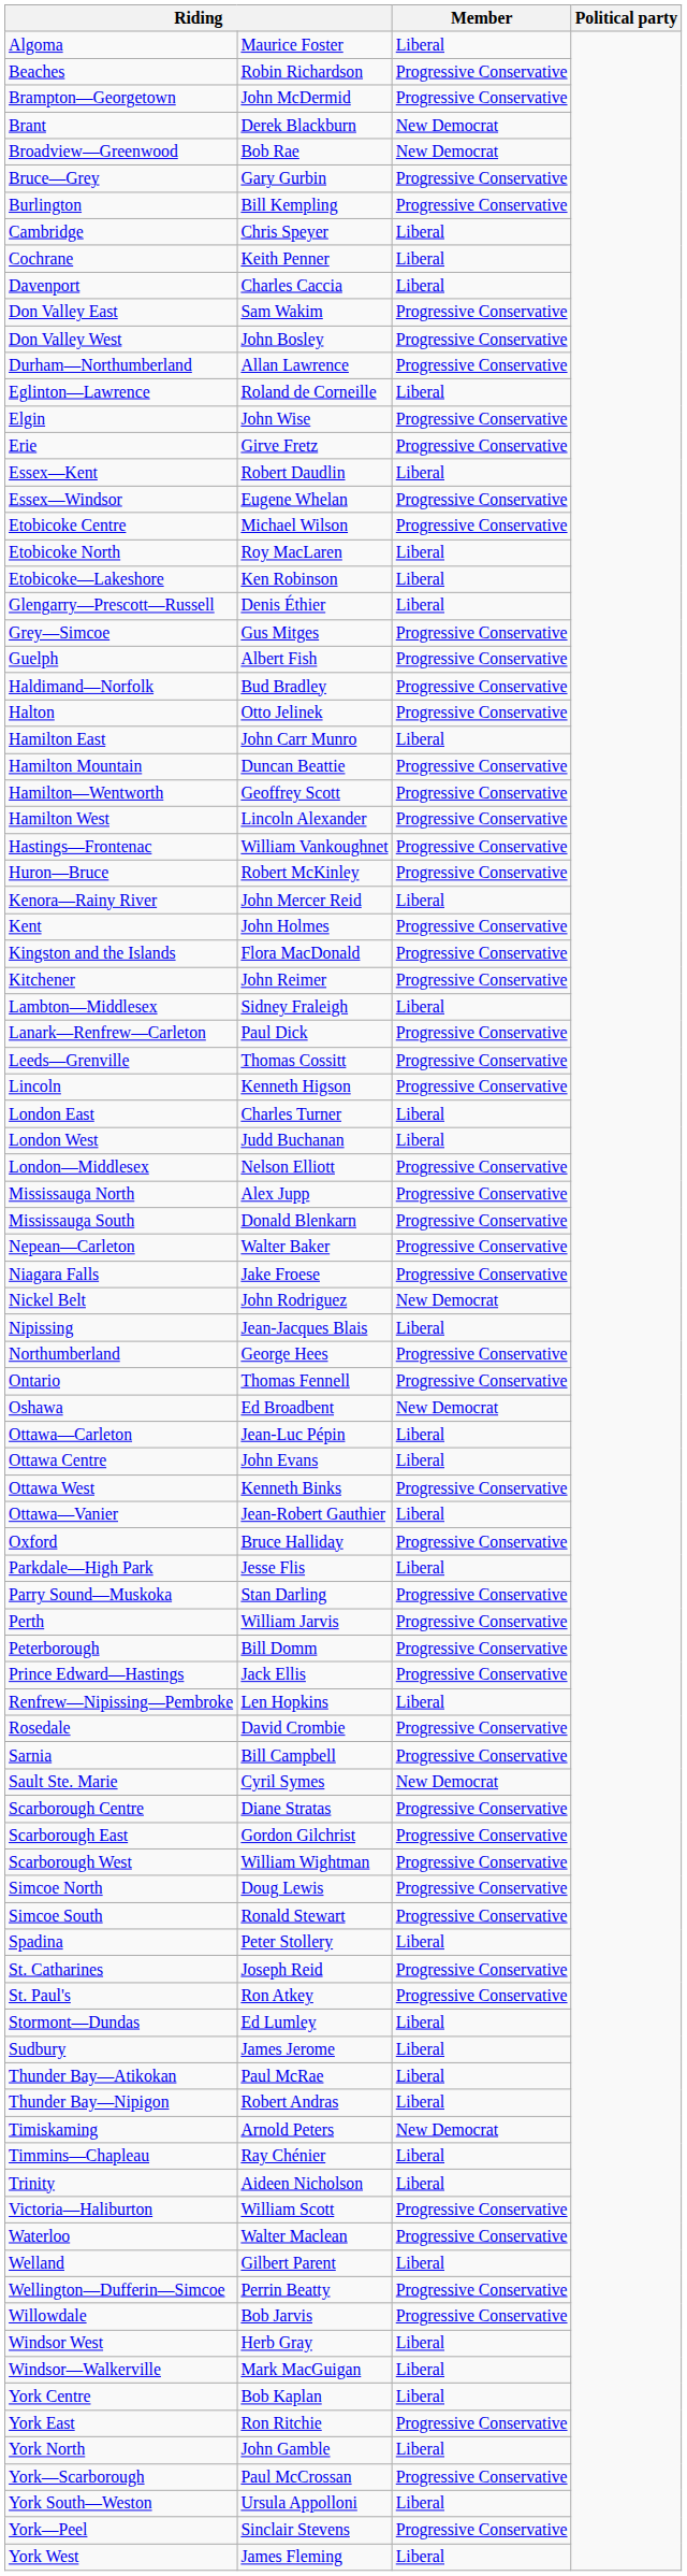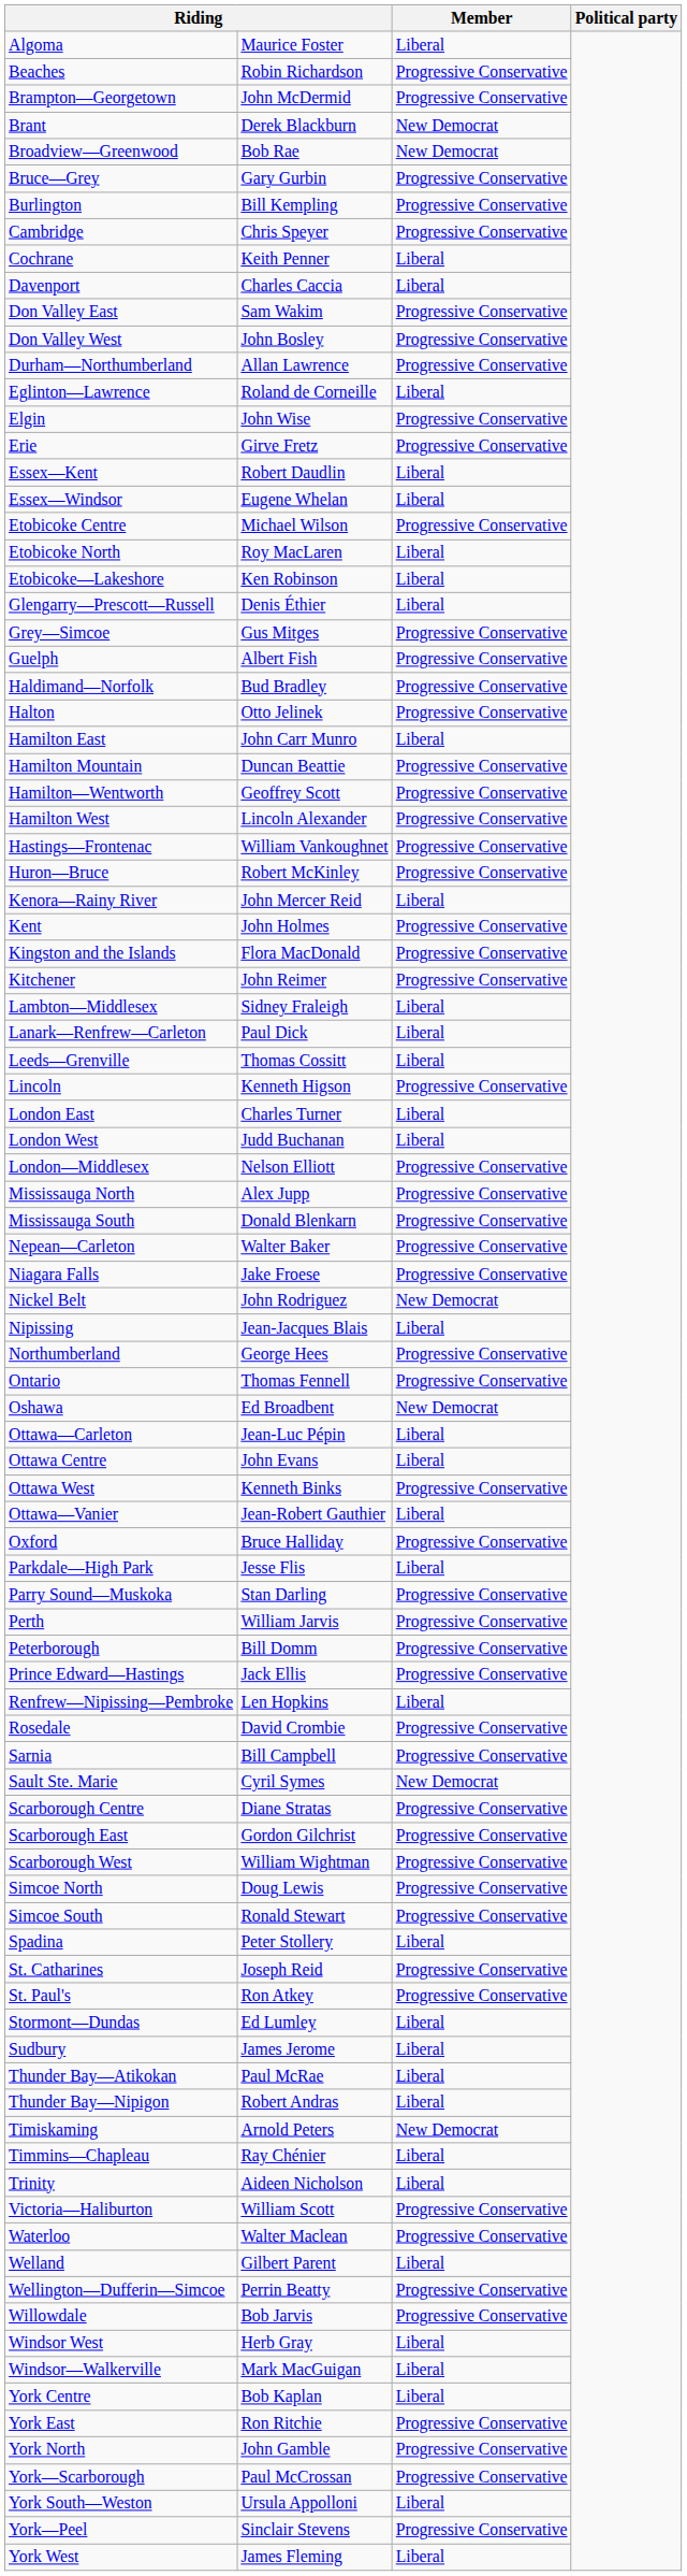Cambridge | Member: Liberal -> Progressive Conservative
Essex—Windsor | Member: Progressive Conservative -> Liberal
Lanark—Renfrew—Carleton | Member: Progressive Conservative -> Liberal
Leeds—Grenville | Member: Progressive Conservative -> Liberal
York North | Member: Liberal -> Progressive Conservative
